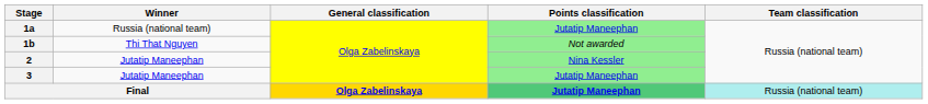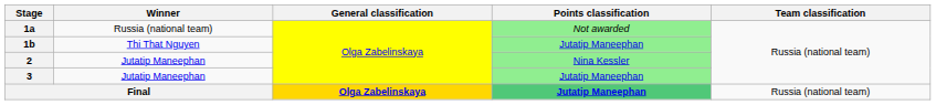1a | Points classification: Jutatip Maneephan -> Not awarded
1b | Points classification: Not awarded -> Jutatip Maneephan
Final | Team classification: paleturquoise background -> no background
